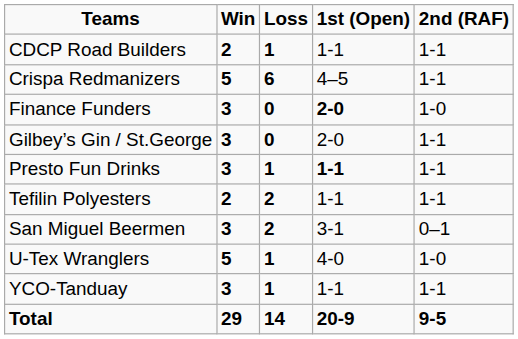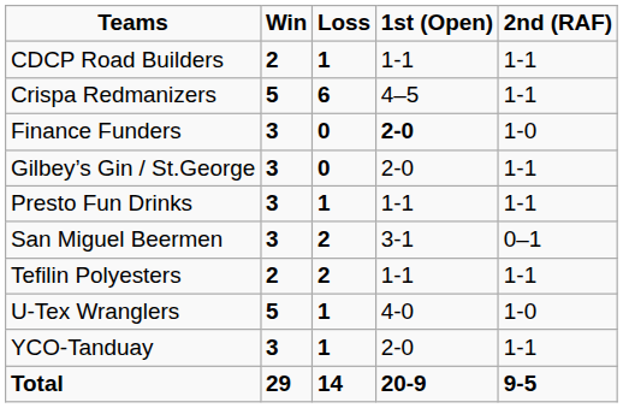Presto Fun Drinks | 1st (Open): bold -> normal
rows swapped: San Miguel Beermen <-> Tefilin Polyesters
YCO-Tanduay | 1st (Open): 1-1 -> 2-0
